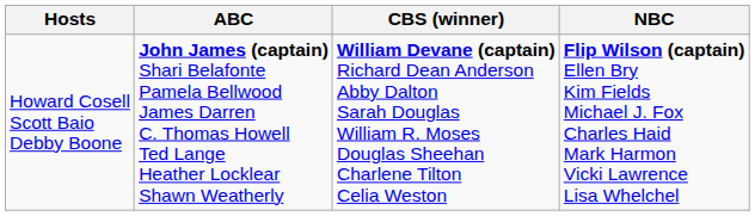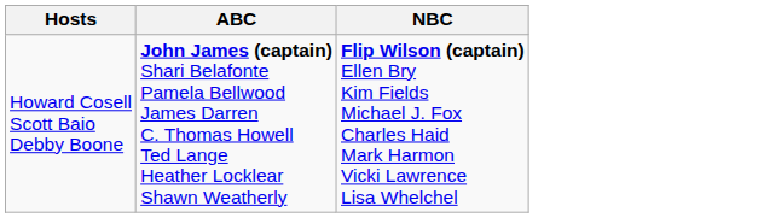- column: CBS (winner) | William Devane (captain) Richard Dean Anderson Abby Dalton Sarah Douglas William R. Moses Douglas Sheehan Charlene Tilton Celia Weston
